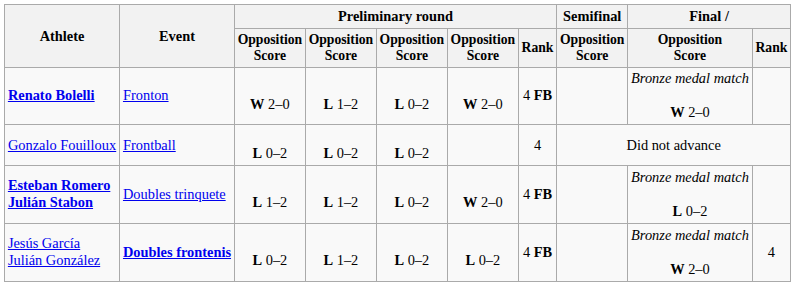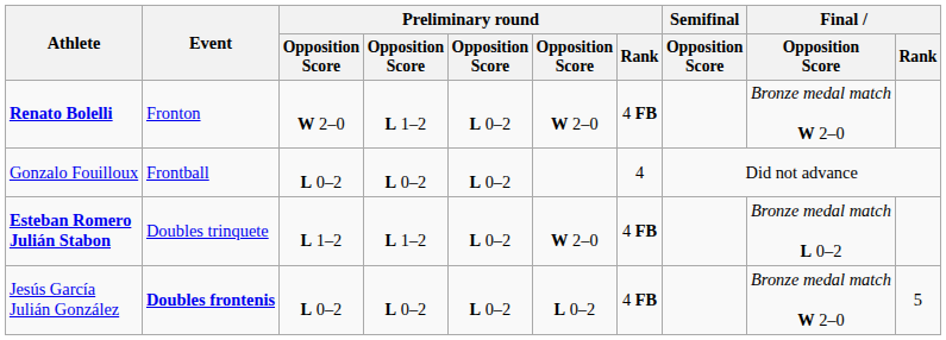Jesús García Julián González | column 4: L 1–2 -> L 0–2
Jesús García Julián González | Final / Rank: 4 -> 5
